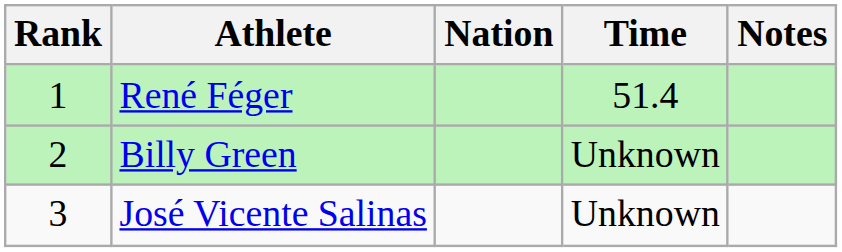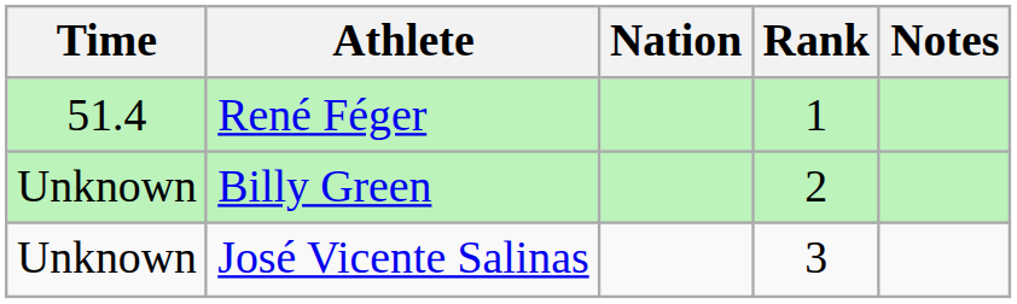columns swapped: Rank <-> Time
